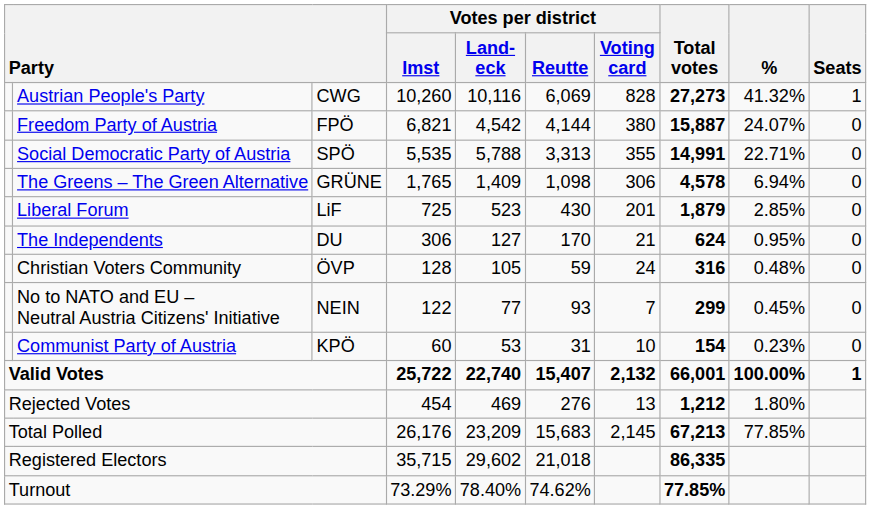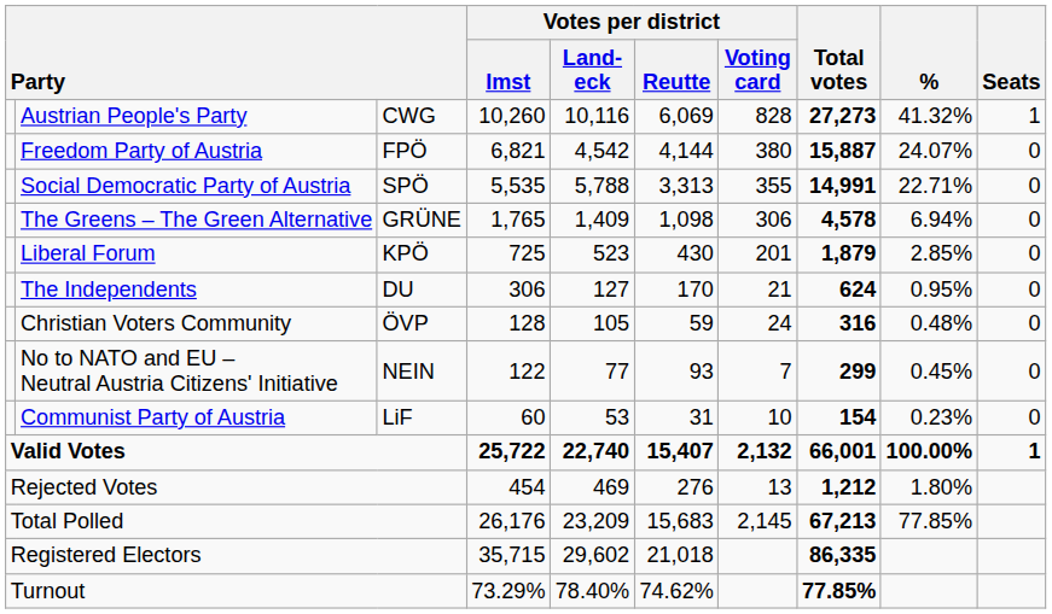Liberal Forum | column 3: LiF -> KPÖ
Communist Party of Austria | column 3: KPÖ -> LiF
